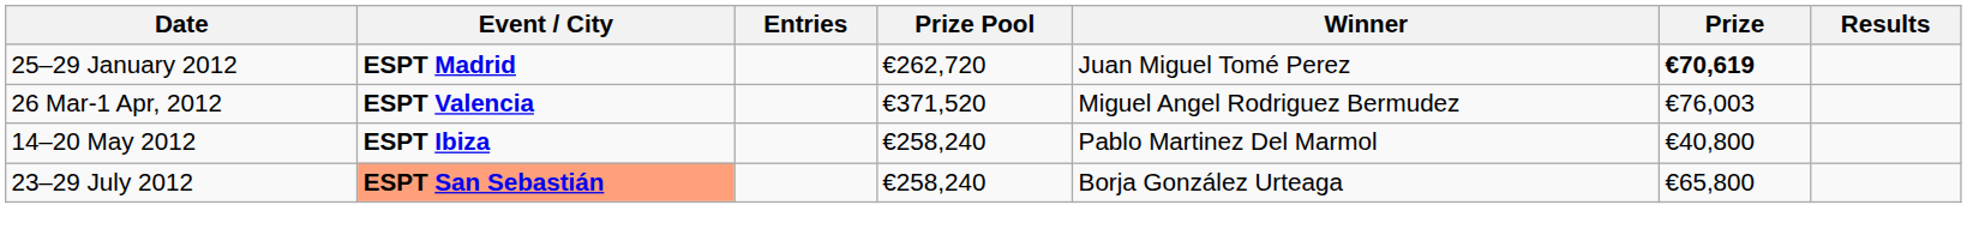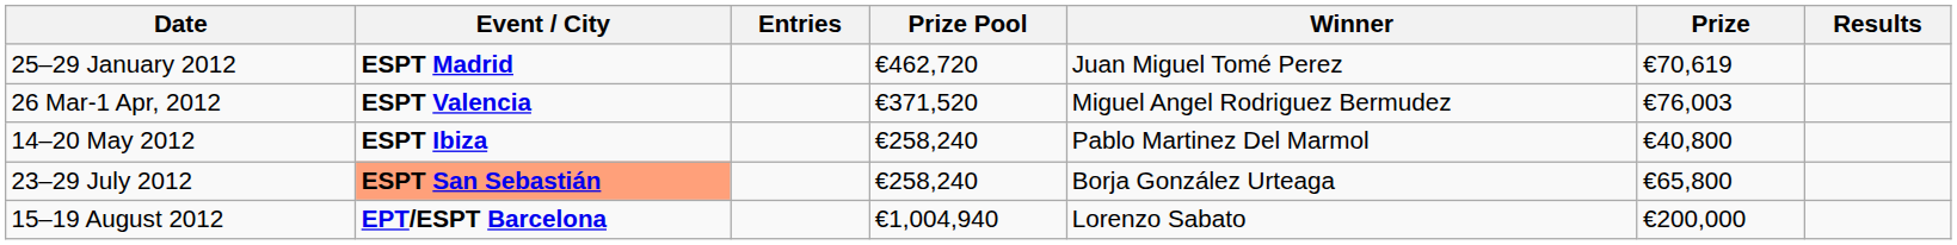25–29 January 2012 | Prize Pool: €262,720 -> €462,720
25–29 January 2012 | Prize: bold -> normal
+ row: 15–19 August 2012 | EPT/ESPT Barcelona | €1,004,940 | Lorenzo Sabato | €200,000
